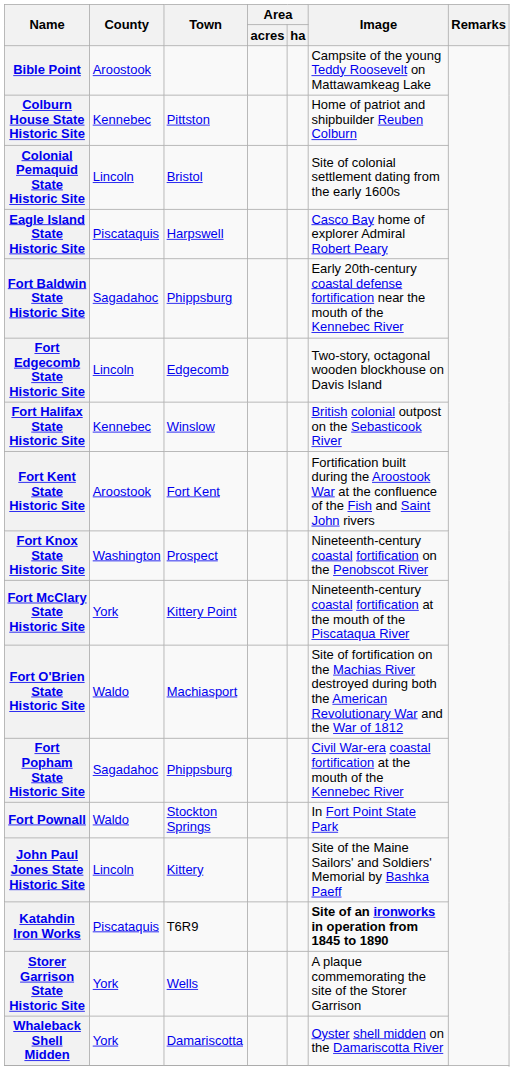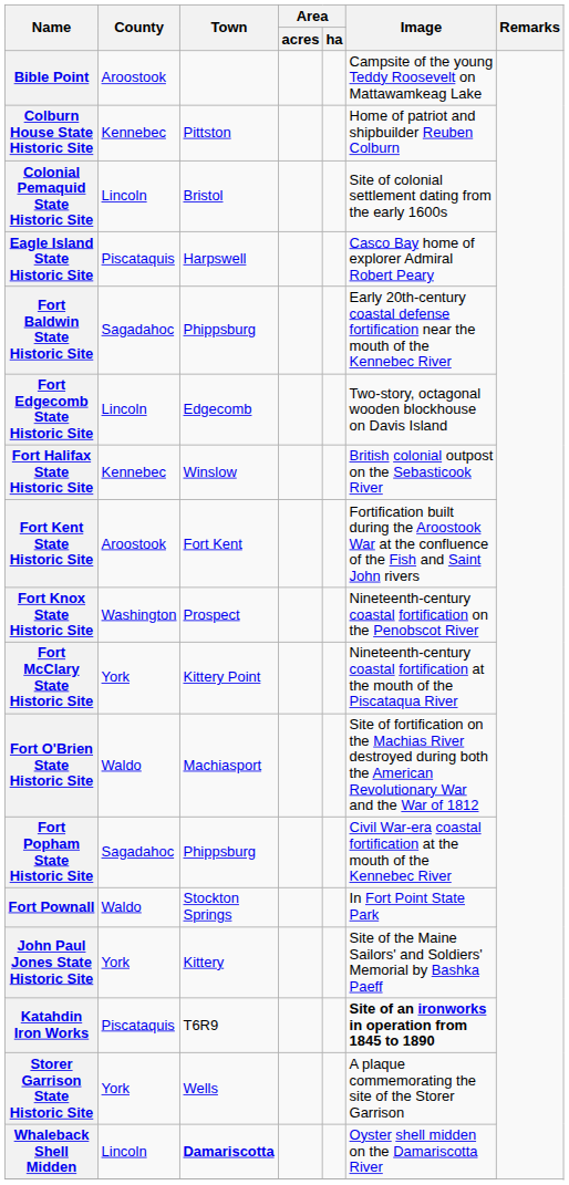John Paul Jones State Historic Site | County: Lincoln -> York
Whaleback Shell Midden | County: York -> Lincoln
Whaleback Shell Midden | Town: normal -> bold
